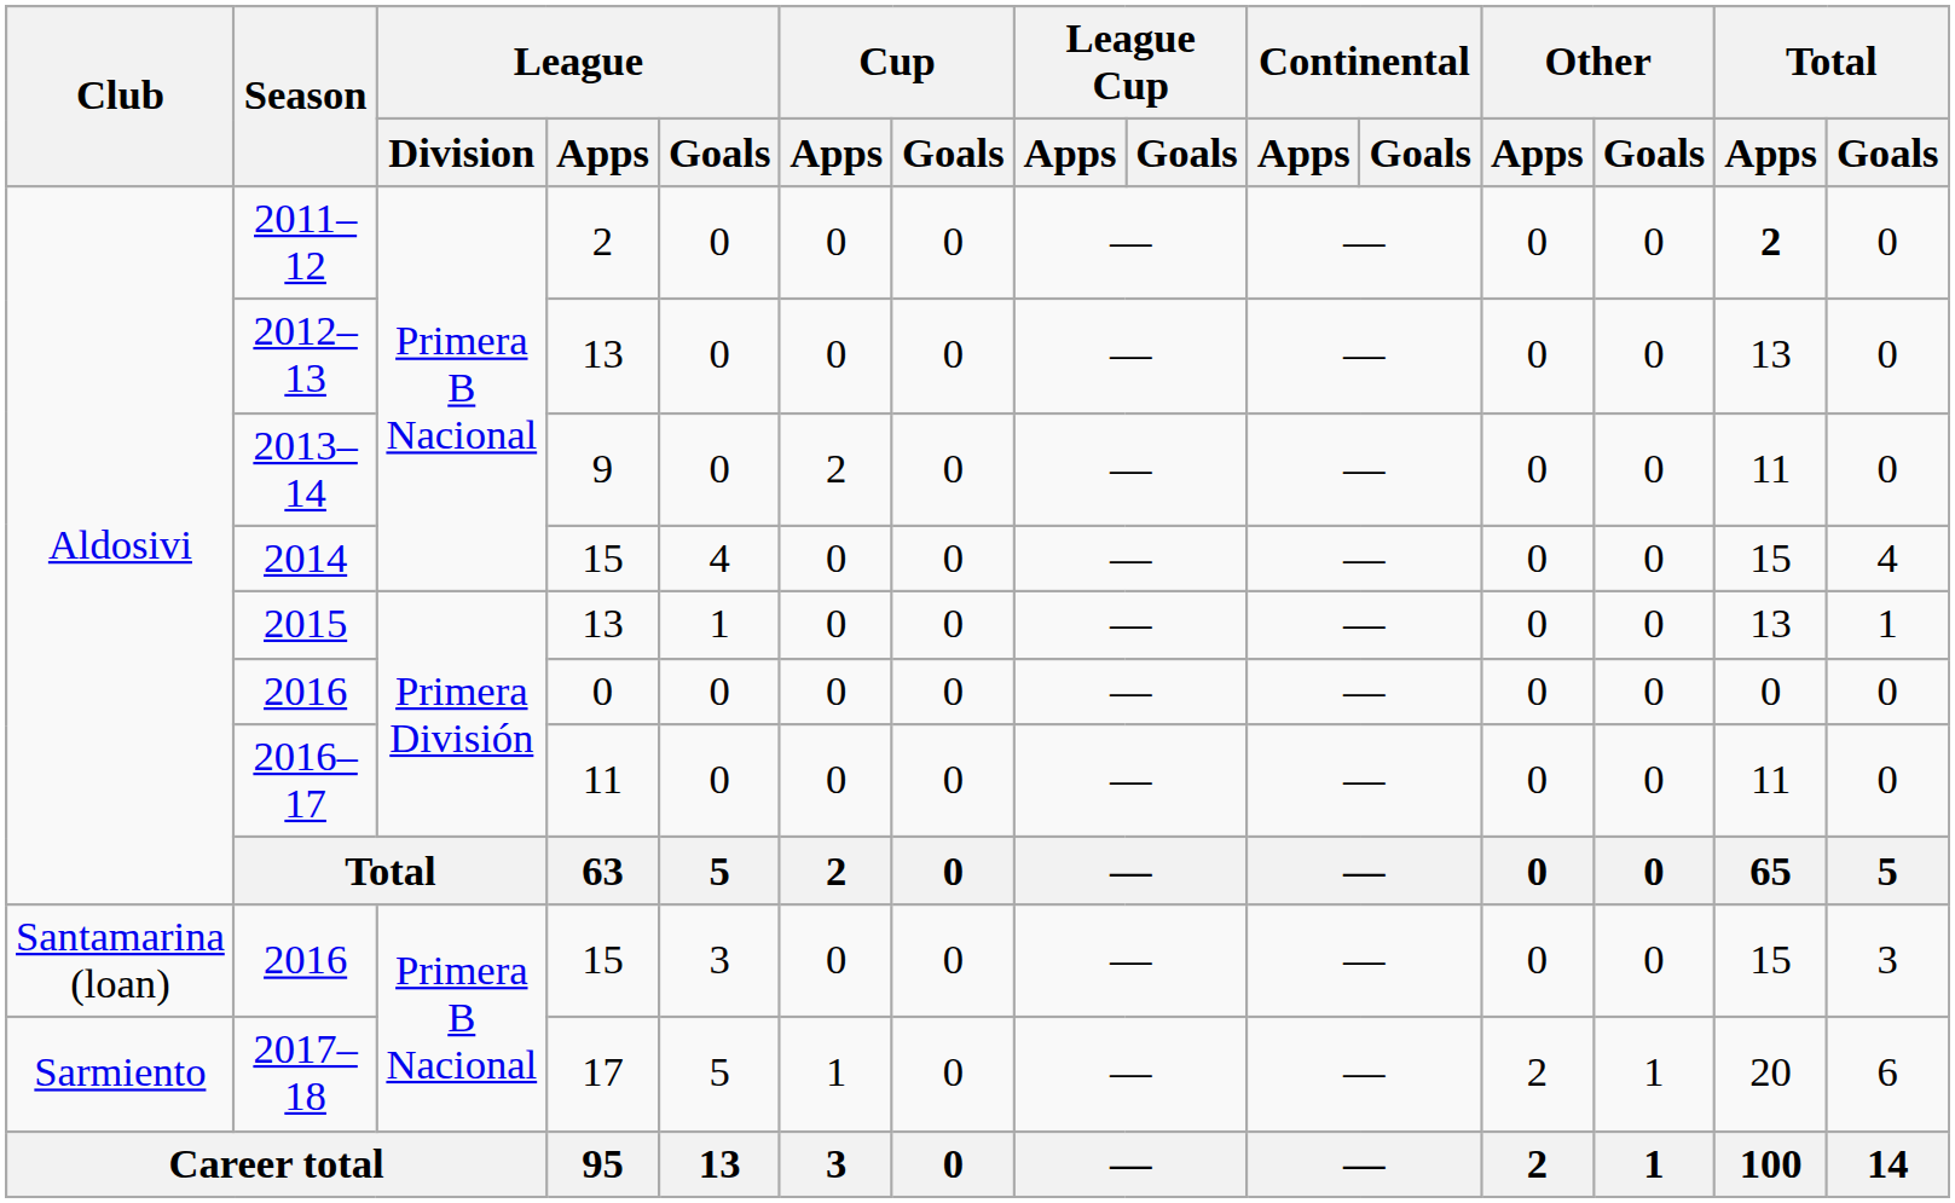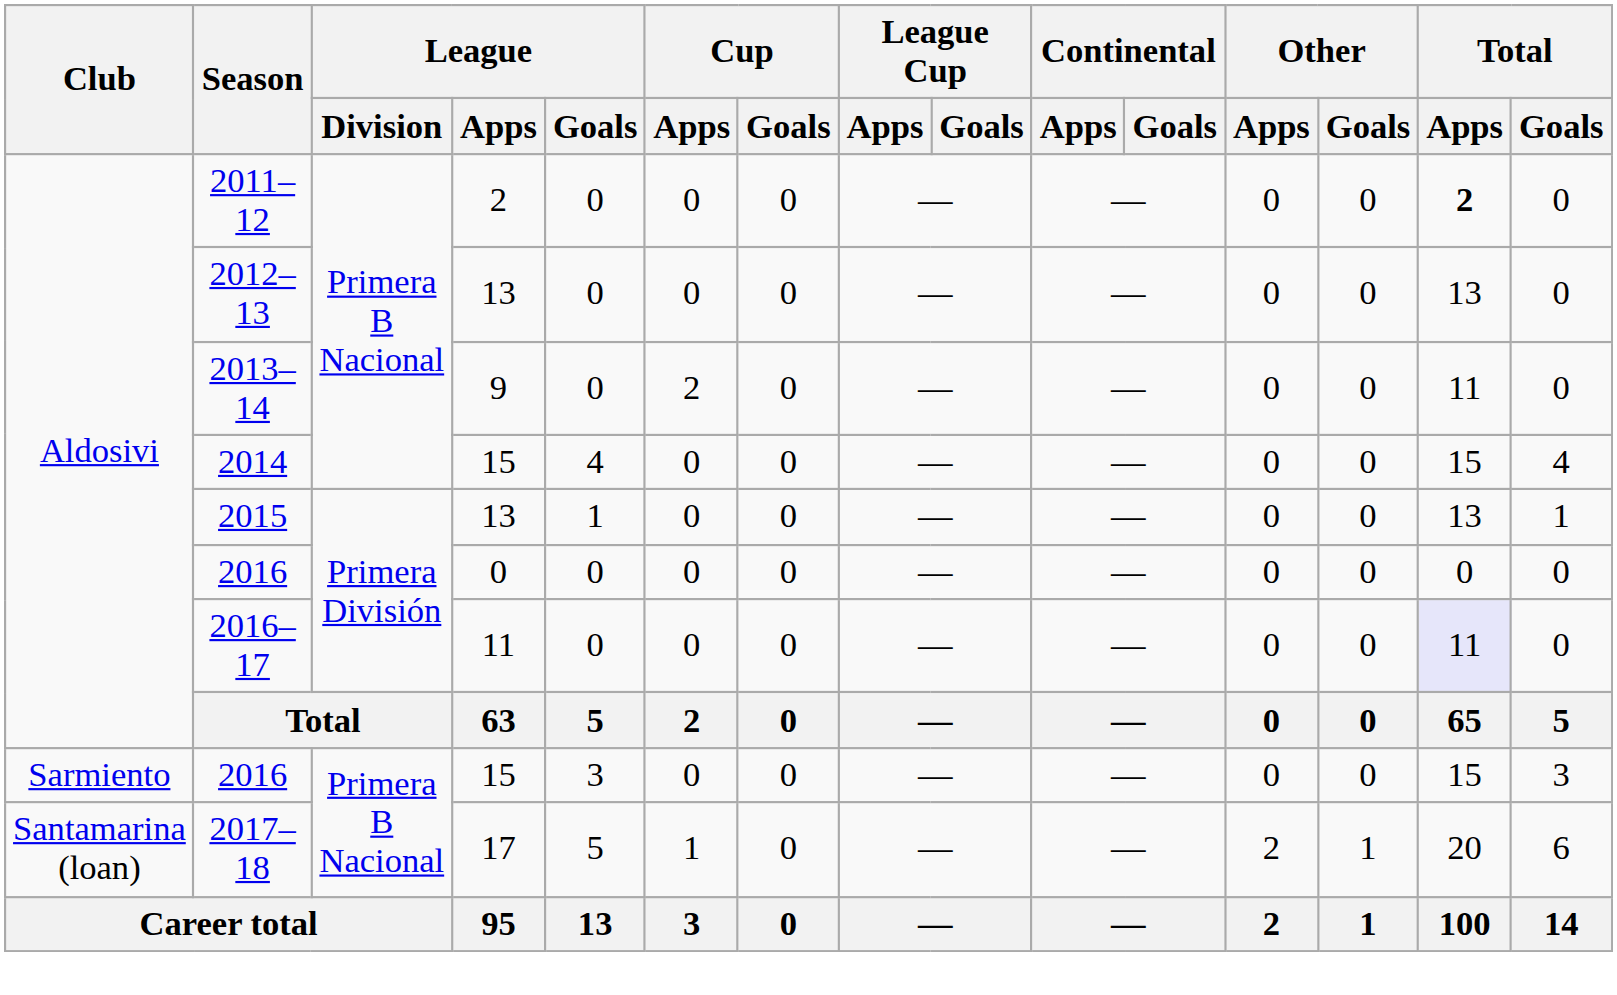2016–17 | Total / Apps: no background -> lavender background
2016 / 15 | Club: Santamarina (loan) -> Sarmiento
2017–18 | Club: Sarmiento -> Santamarina (loan)
